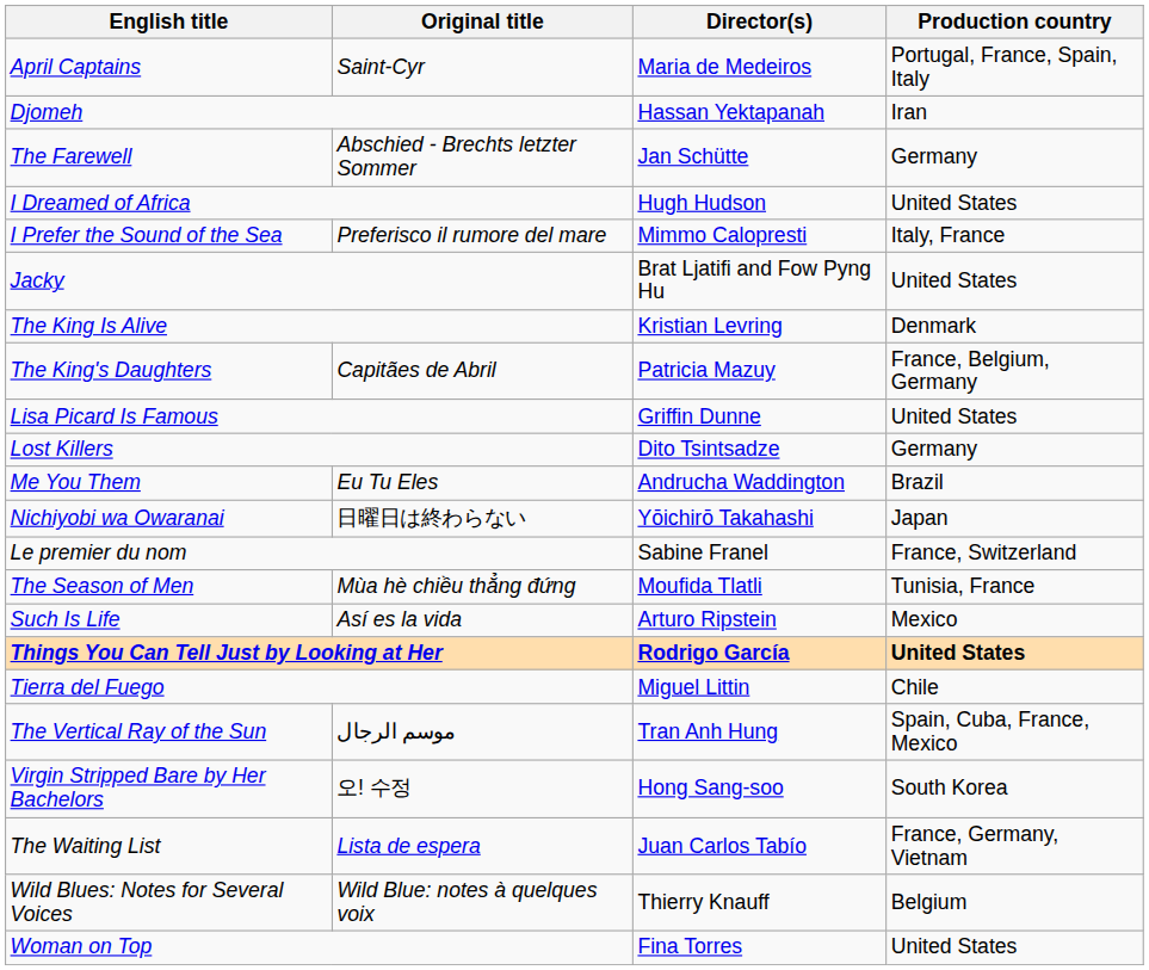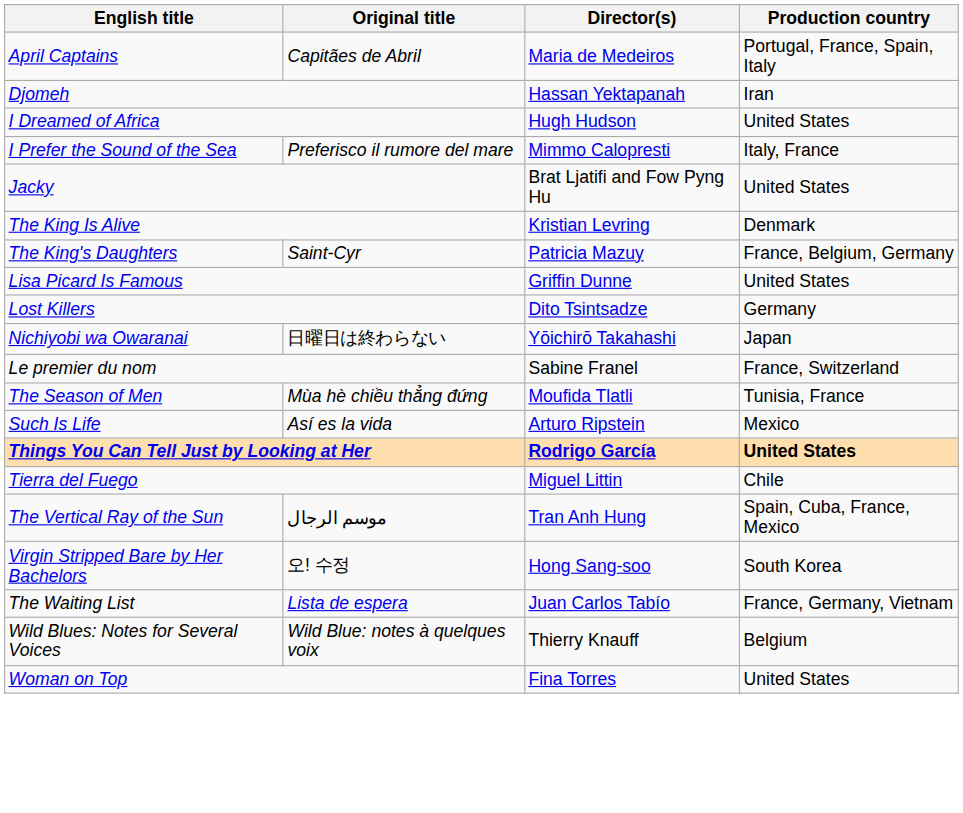April Captains | Original title: Saint-Cyr -> Capitães de Abril
- row: The Farewell | Abschied - Brechts letzter Sommer | Jan Schütte | Germany
The King's Daughters | Original title: Capitães de Abril -> Saint-Cyr
- row: Me You Them | Eu Tu Eles | Andrucha Waddington | Brazil
